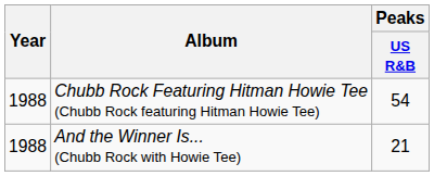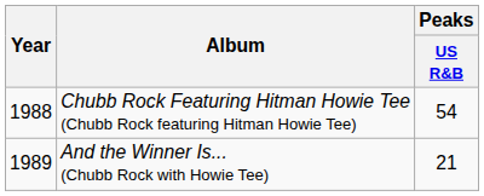And the Winner Is... (Chubb Rock with Howie Tee) | Year: 1988 -> 1989
